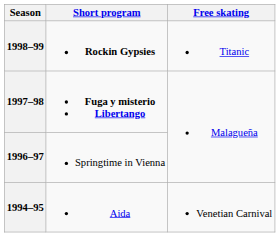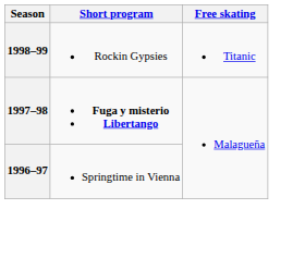1998–99 | Short program: bold -> normal
- row: 1994–95 | Aida | Venetian Carnival
